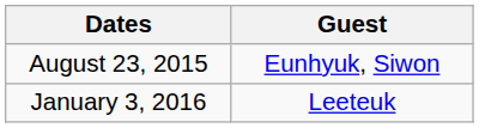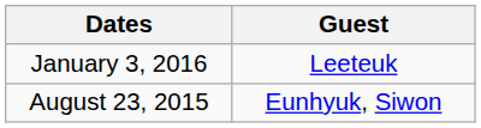rows swapped: August 23, 2015 <-> January 3, 2016
